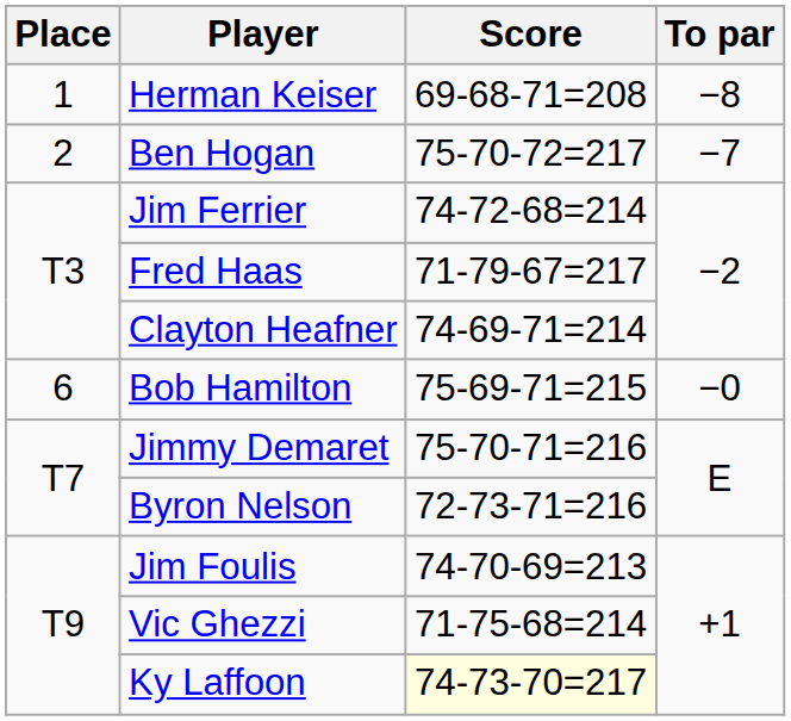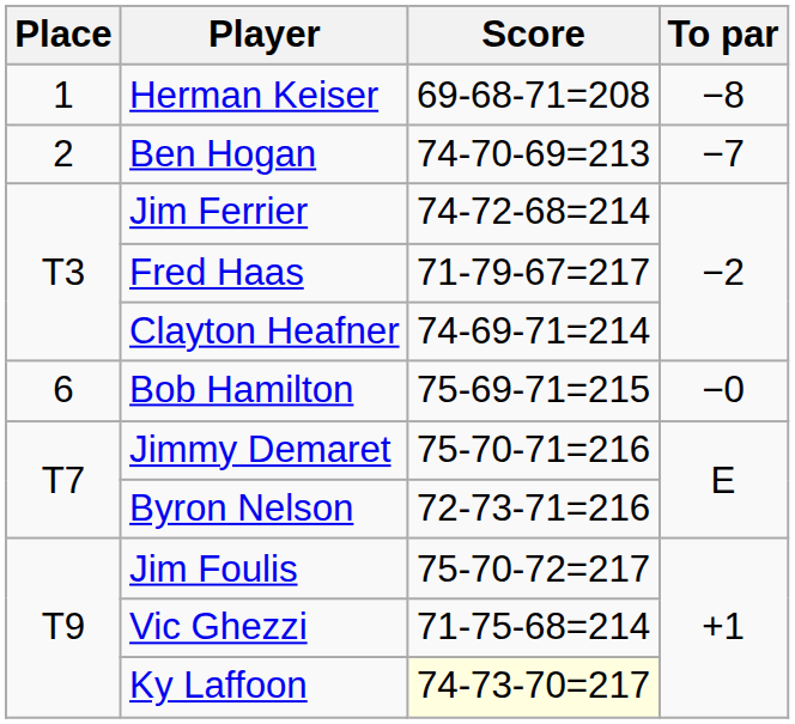Ben Hogan | Score: 75-70-72=217 -> 74-70-69=213
Jim Foulis | Score: 74-70-69=213 -> 75-70-72=217
